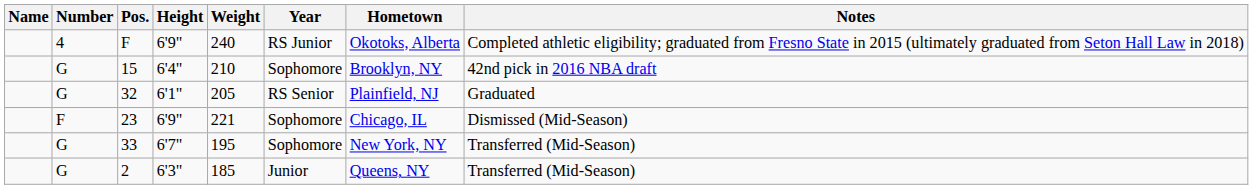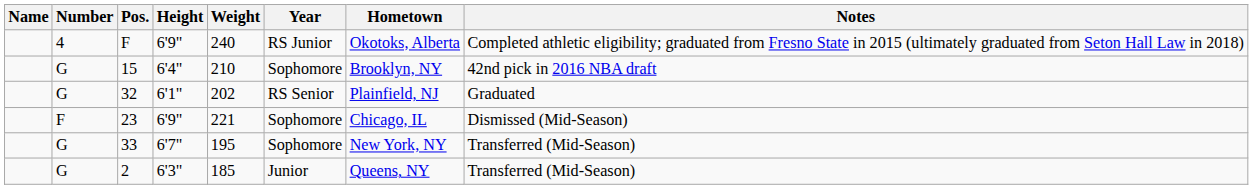32 | Weight: 205 -> 202
